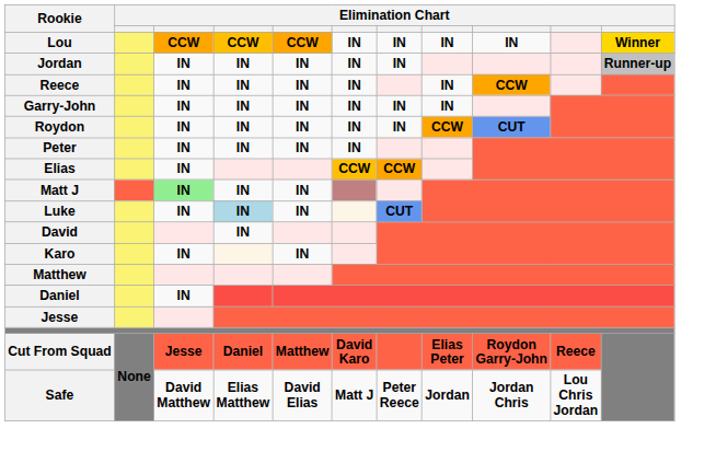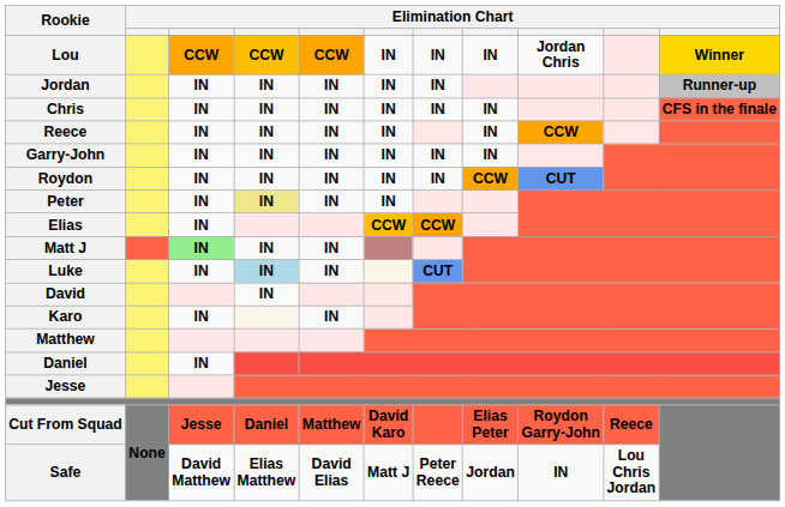Lou | column 9: IN -> Jordan Chris
+ row: Chris | IN | IN | IN | IN | IN | IN | CFS in the finale
Peter | column 4: no background -> khaki background
Safe | column 9: Jordan Chris -> IN
